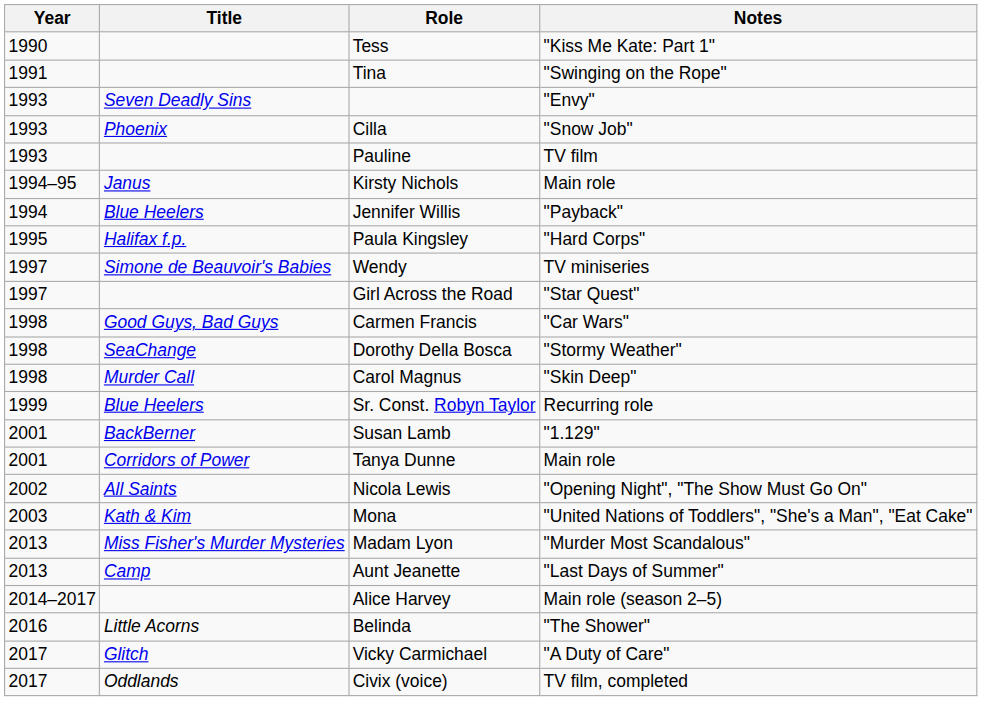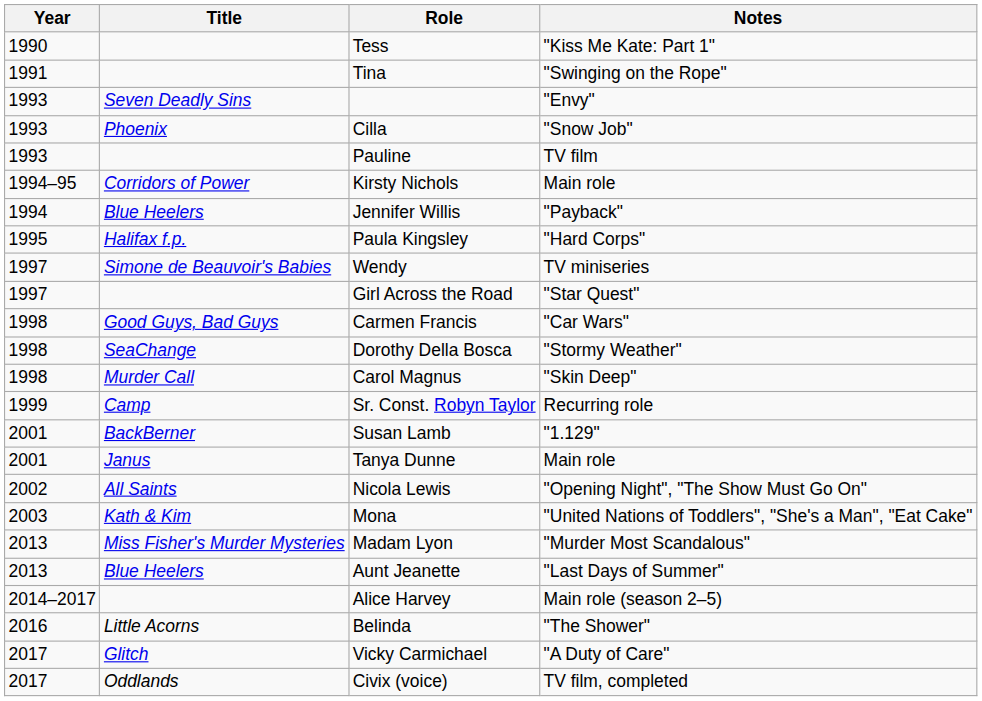Kirsty Nichols | Title: Janus -> Corridors of Power
Sr. Const. Robyn Taylor | Title: Blue Heelers -> Camp
Tanya Dunne | Title: Corridors of Power -> Janus
Aunt Jeanette | Title: Camp -> Blue Heelers
